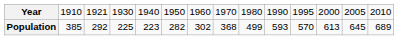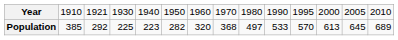Population | column 7: 302 -> 320
Population | column 9: 499 -> 497
Population | column 10: 593 -> 533
